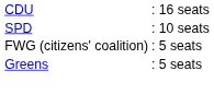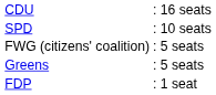+ row: FDP | : 1 seat
